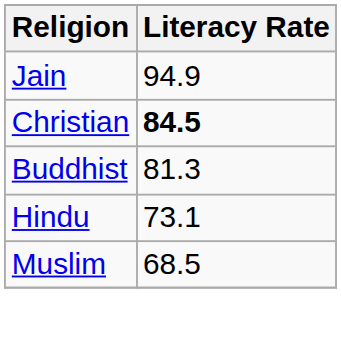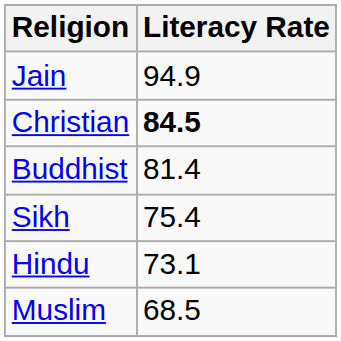Buddhist | Literacy Rate: 81.3 -> 81.4
+ row: Sikh | 75.4
